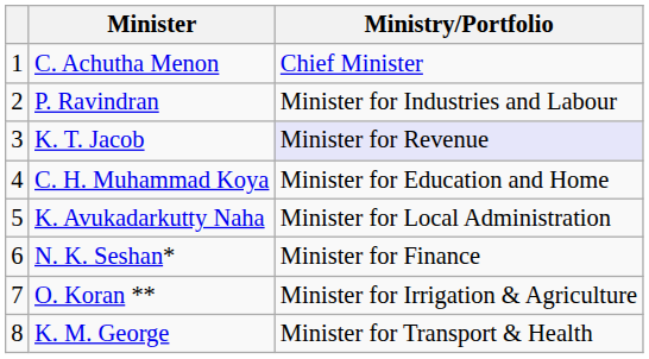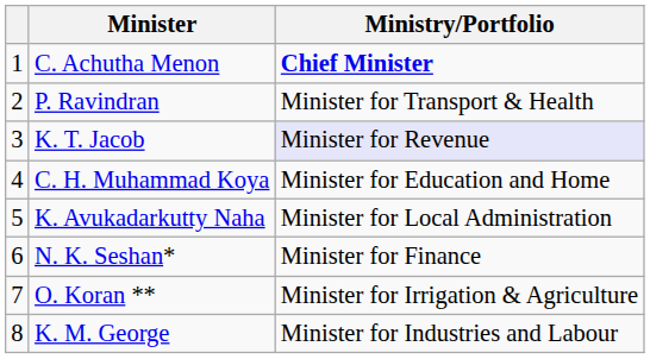C. Achutha Menon | Ministry/Portfolio: normal -> bold
P. Ravindran | Ministry/Portfolio: Minister for Industries and Labour -> Minister for Transport & Health
K. M. George | Ministry/Portfolio: Minister for Transport & Health -> Minister for Industries and Labour
